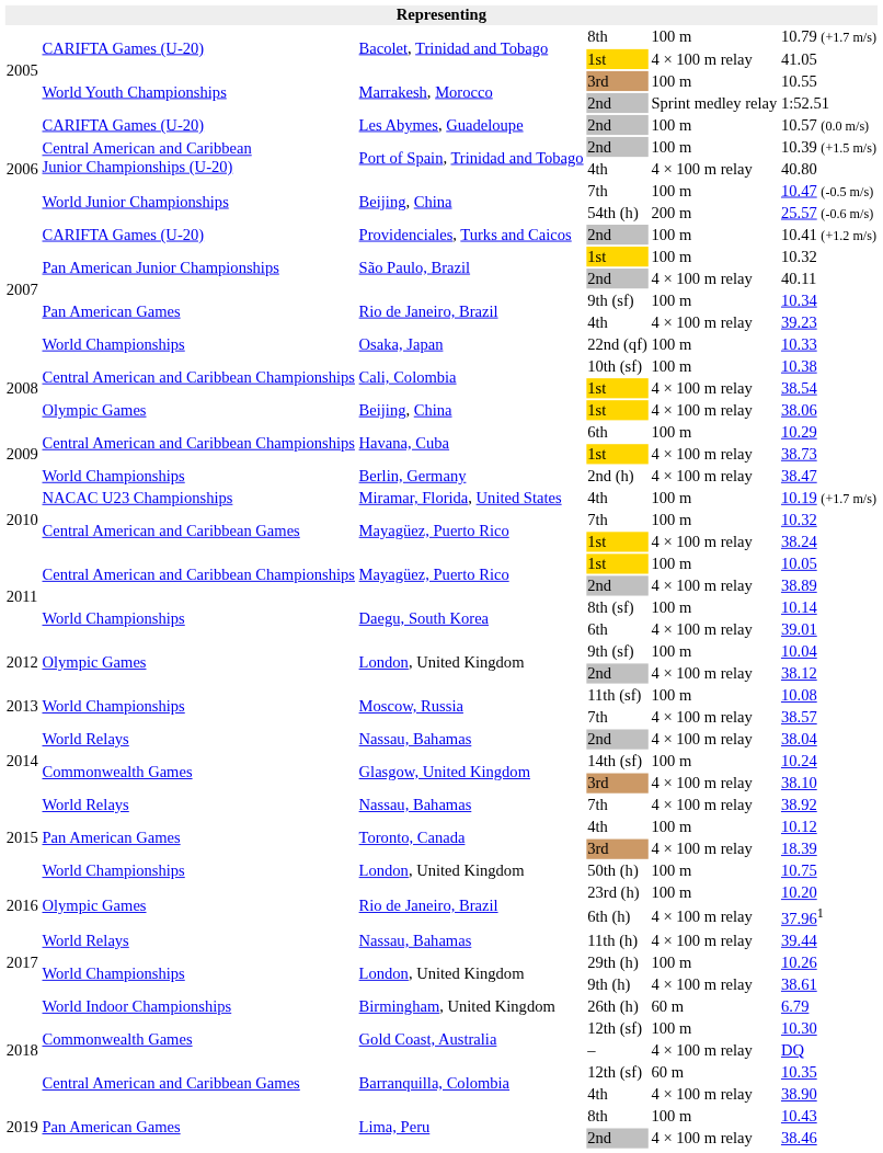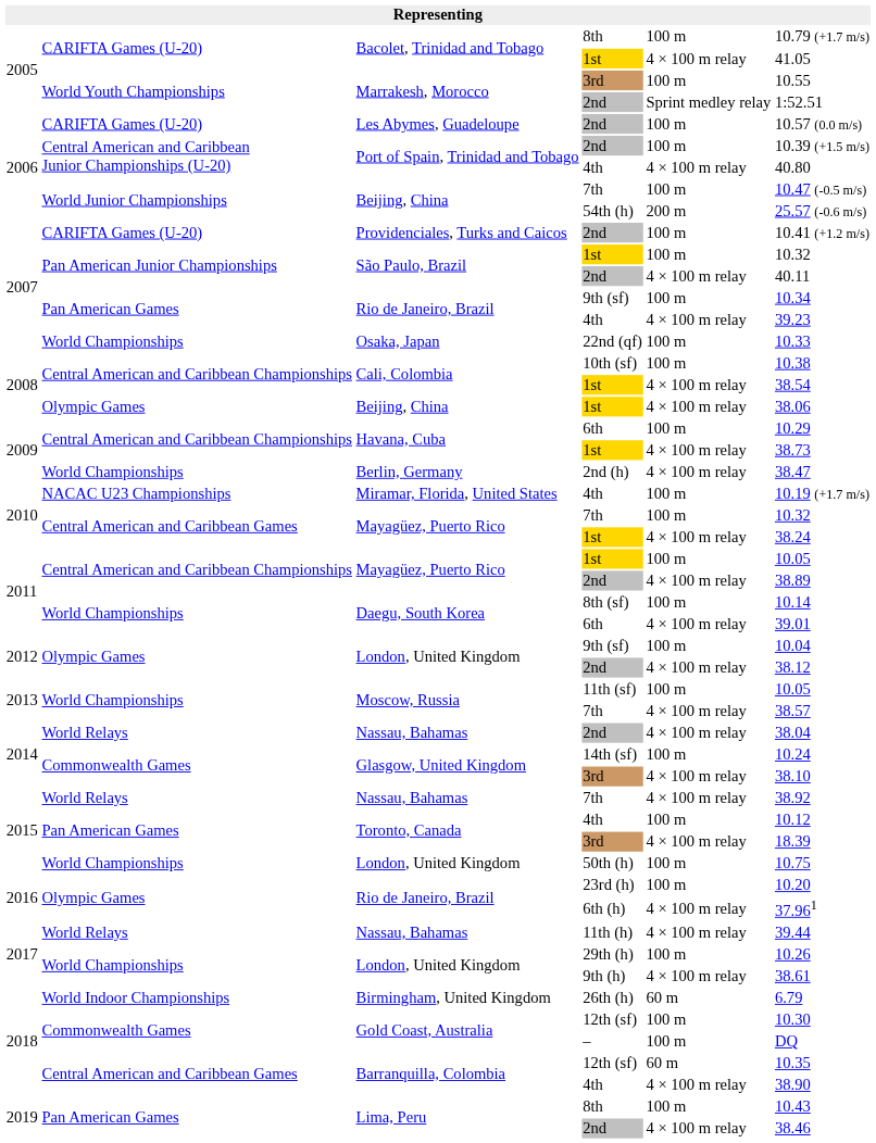Moscow, Russia / 11th (sf) | column 6: 10.08 -> 10.05
Gold Coast, Australia / – | column 5: 4 × 100 m relay -> 100 m
